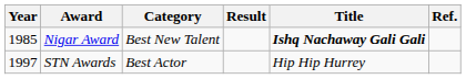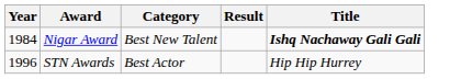- column: Ref.
Nigar Award | Year: 1985 -> 1984
STN Awards | Year: 1997 -> 1996
